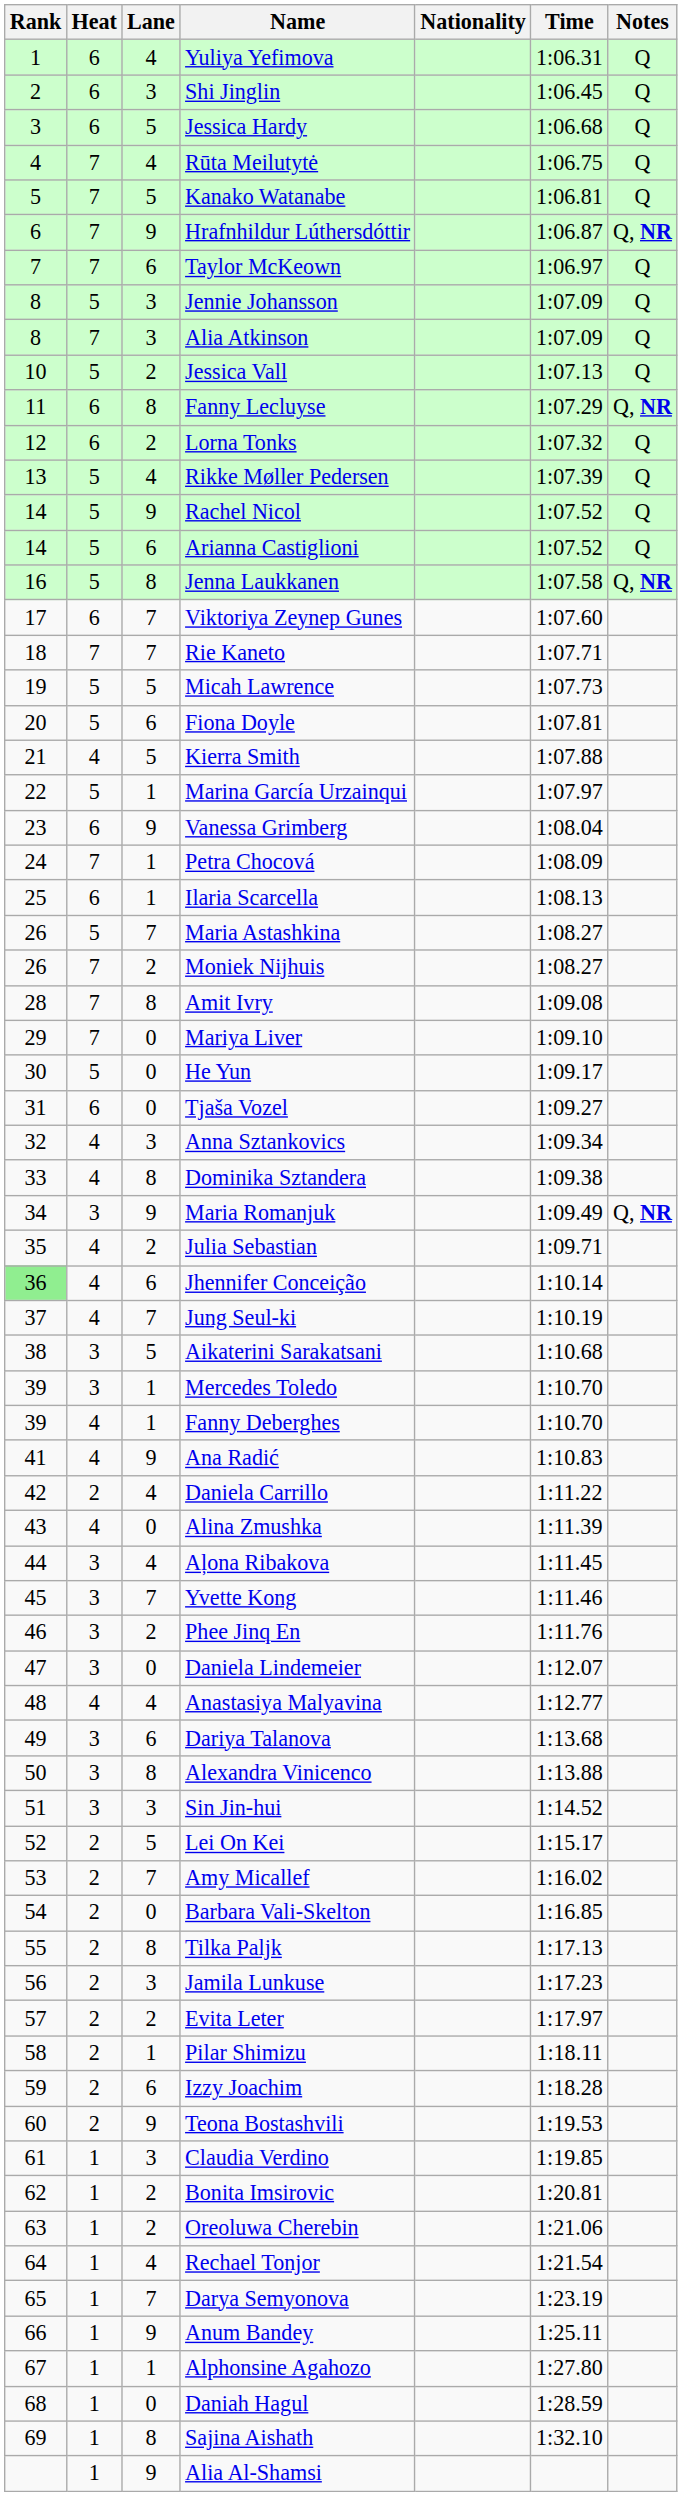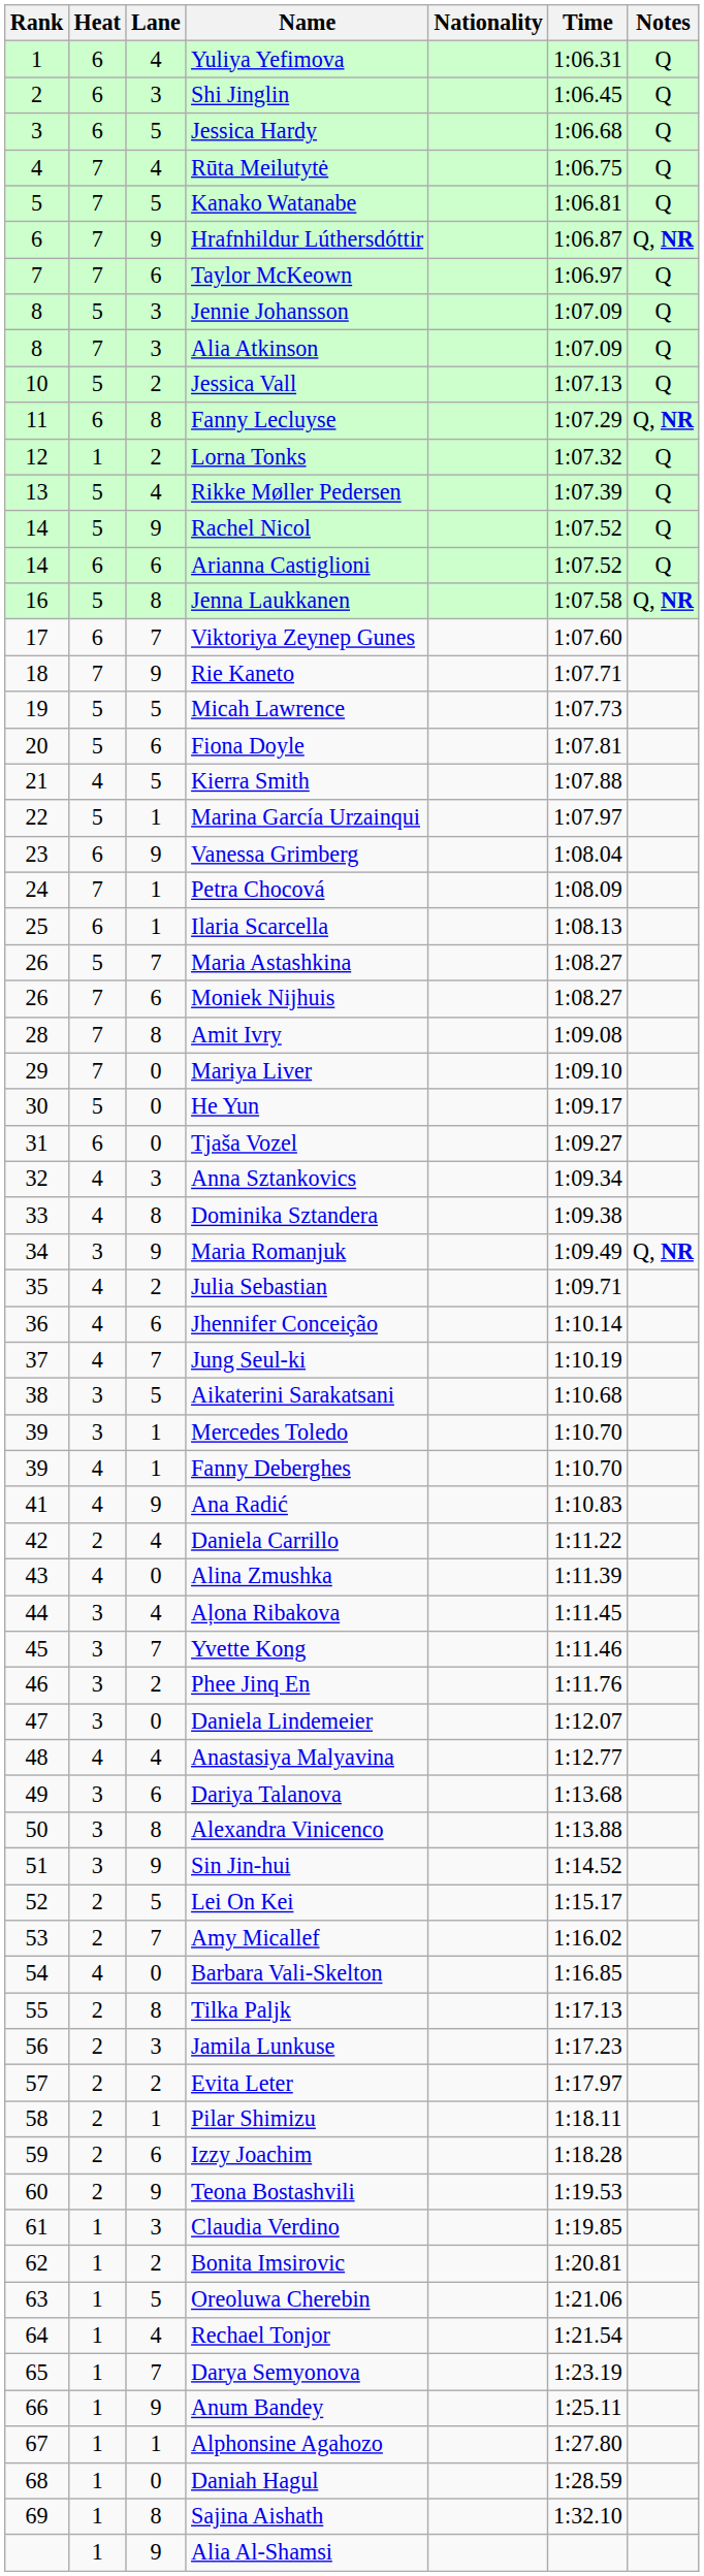Lorna Tonks | Heat: 6 -> 1
Arianna Castiglioni | Heat: 5 -> 6
Rie Kaneto | Lane: 7 -> 9
Moniek Nijhuis | Lane: 2 -> 6
Jhennifer Conceição | Rank: lightgreen background -> no background
Sin Jin-hui | Lane: 3 -> 9
Barbara Vali-Skelton | Heat: 2 -> 4
Oreoluwa Cherebin | Lane: 2 -> 5
